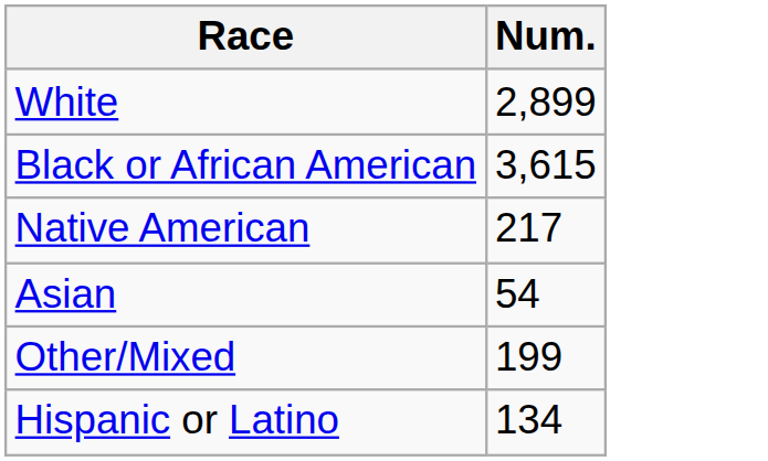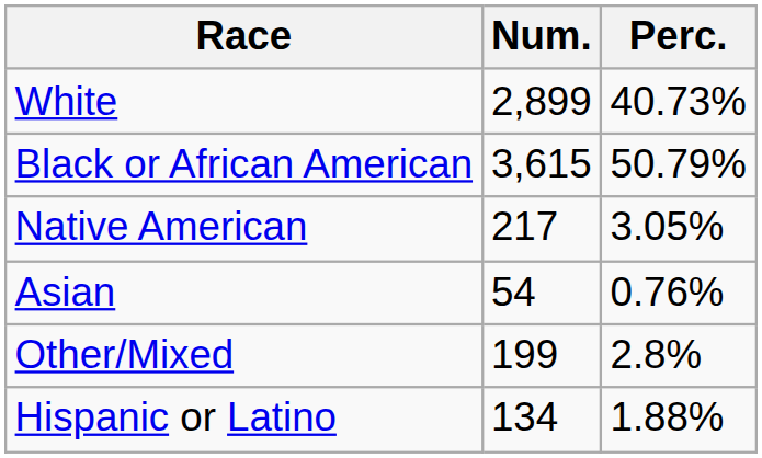+ column: Perc. | 40.73% | 50.79% | 3.05% | 0.76% | 2.8% | 1.88%
